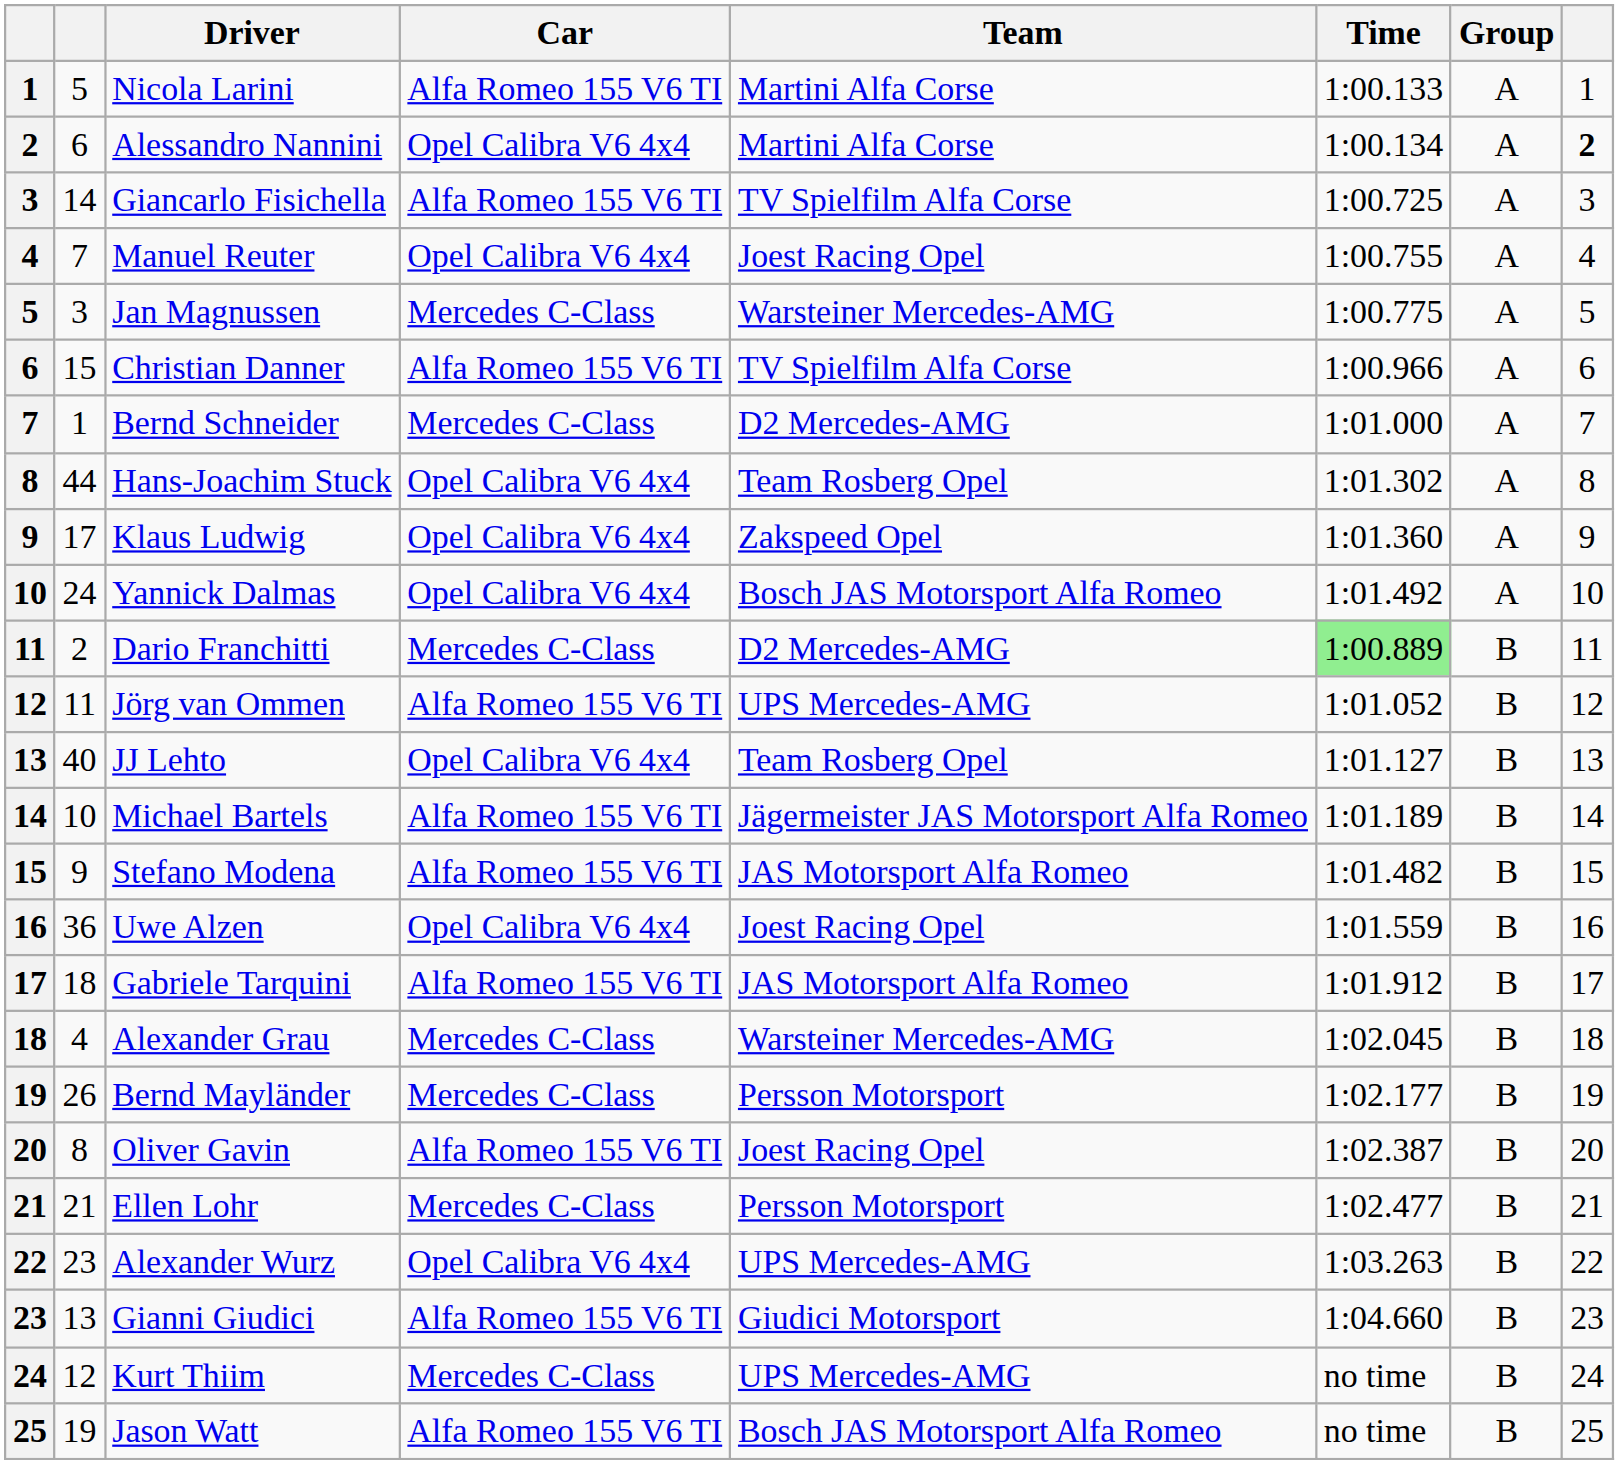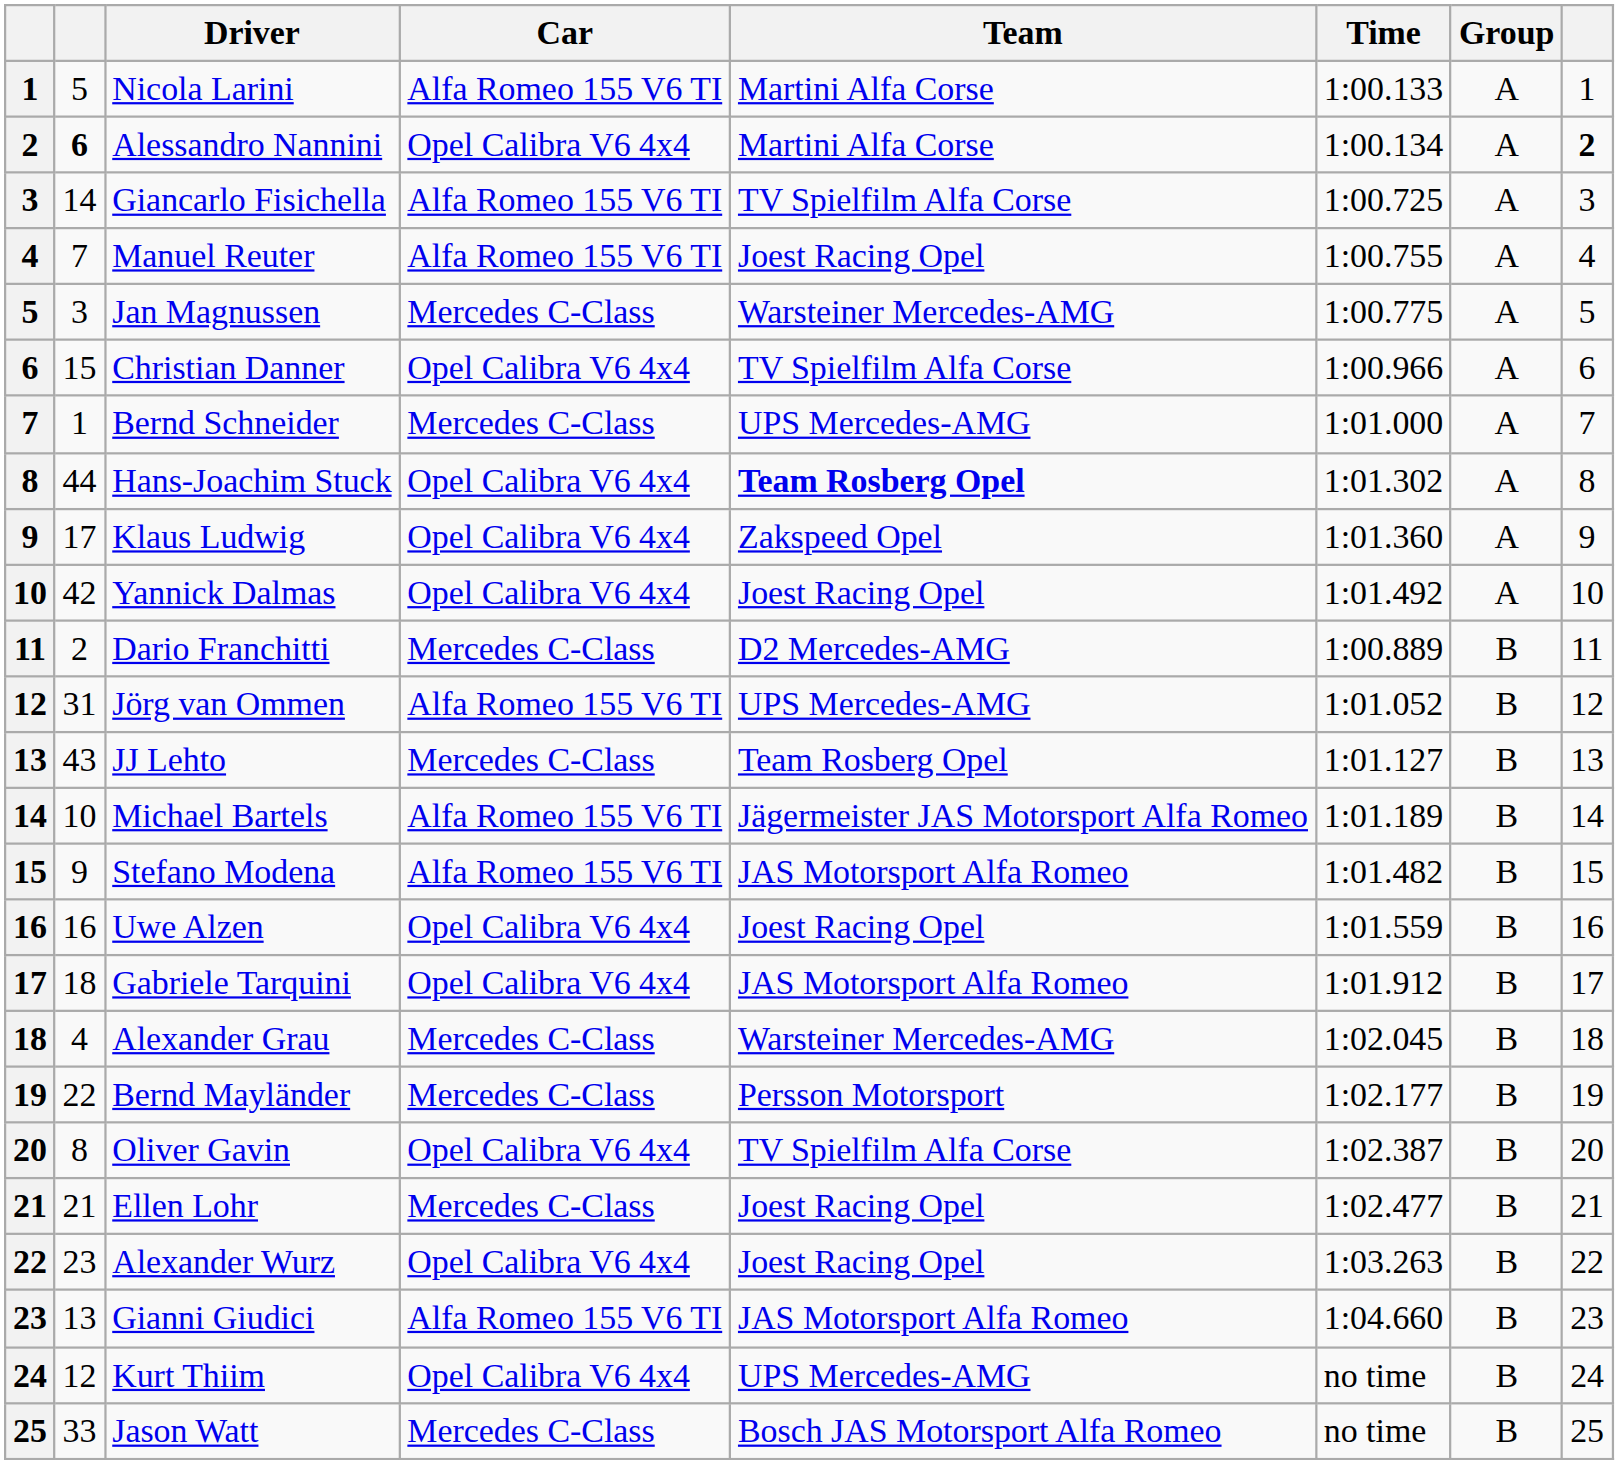Alessandro Nannini | column 2: normal -> bold
Manuel Reuter | Car: Opel Calibra V6 4x4 -> Alfa Romeo 155 V6 TI
Christian Danner | Car: Alfa Romeo 155 V6 TI -> Opel Calibra V6 4x4
Bernd Schneider | Team: D2 Mercedes-AMG -> UPS Mercedes-AMG
Hans-Joachim Stuck | Team: normal -> bold
Yannick Dalmas | column 2: 24 -> 42
Yannick Dalmas | Team: Bosch JAS Motorsport Alfa Romeo -> Joest Racing Opel
Dario Franchitti | Time: lightgreen background -> no background
Jörg van Ommen | column 2: 11 -> 31
JJ Lehto | column 2: 40 -> 43
JJ Lehto | Car: Opel Calibra V6 4x4 -> Mercedes C-Class
Uwe Alzen | column 2: 36 -> 16
Gabriele Tarquini | Car: Alfa Romeo 155 V6 TI -> Opel Calibra V6 4x4
Bernd Mayländer | column 2: 26 -> 22
Oliver Gavin | Car: Alfa Romeo 155 V6 TI -> Opel Calibra V6 4x4
Oliver Gavin | Team: Joest Racing Opel -> TV Spielfilm Alfa Corse
Ellen Lohr | Team: Persson Motorsport -> Joest Racing Opel
Alexander Wurz | Team: UPS Mercedes-AMG -> Joest Racing Opel
Gianni Giudici | Team: Giudici Motorsport -> JAS Motorsport Alfa Romeo
Kurt Thiim | Car: Mercedes C-Class -> Opel Calibra V6 4x4
Jason Watt | column 2: 19 -> 33
Jason Watt | Car: Alfa Romeo 155 V6 TI -> Mercedes C-Class
